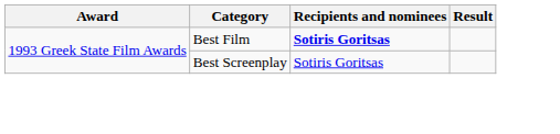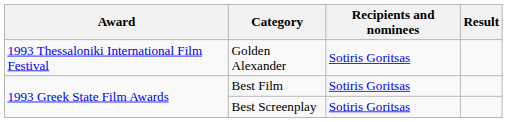+ row: 1993 Thessaloniki International Film Festival | Golden Alexander | Sotiris Goritsas
Best Film | Recipients and nominees: bold -> normal
